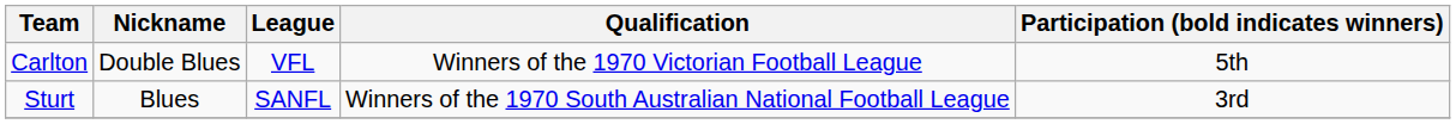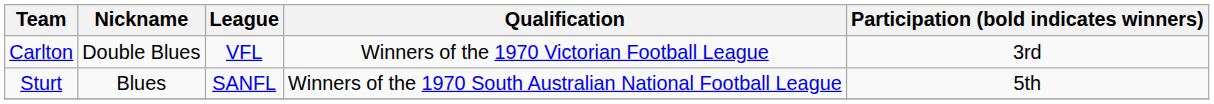Carlton | Participation (bold indicates winners): 5th -> 3rd
Sturt | Participation (bold indicates winners): 3rd -> 5th
